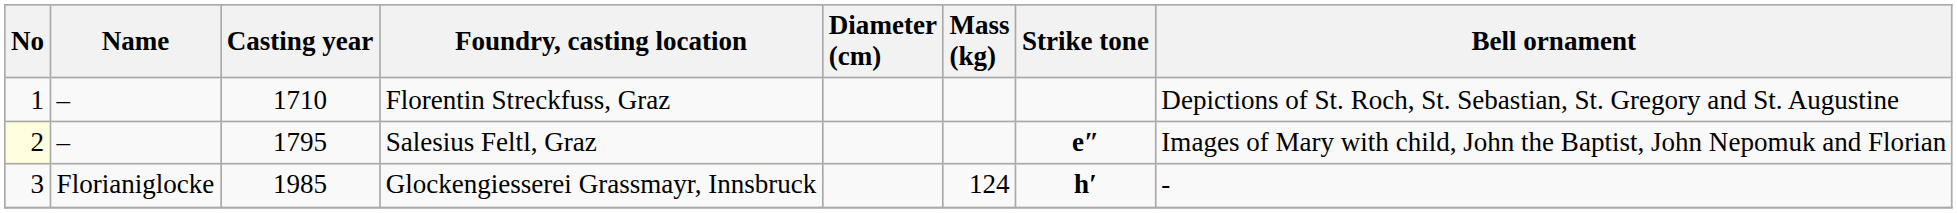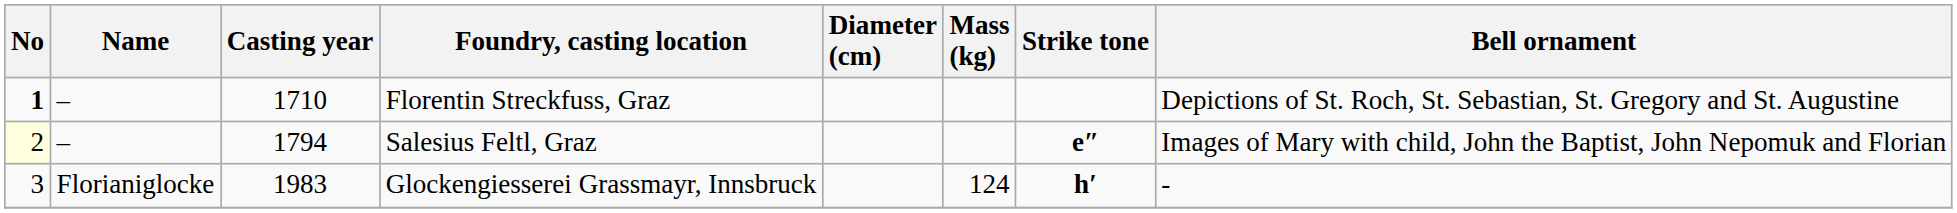Florentin Streckfuss, Graz | No: normal -> bold
Salesius Feltl, Graz | Casting year: 1795 -> 1794
Glockengiesserei Grassmayr, Innsbruck | Casting year: 1985 -> 1983
